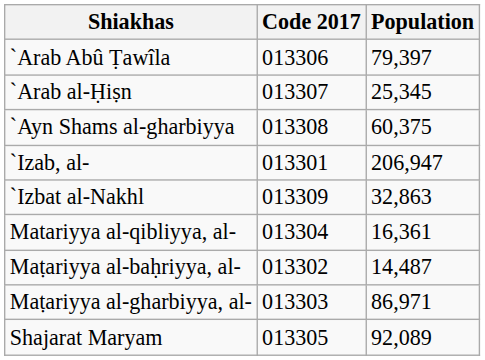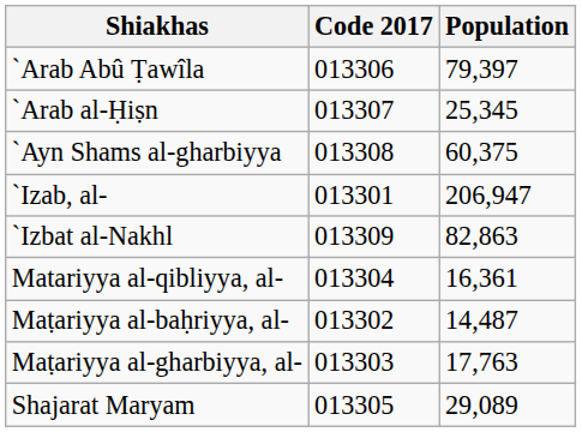`Izbat al-Nakhl | Population: 32,863 -> 82,863
Maṭariyya al-gharbiyya, al- | Population: 86,971 -> 17,763
Shajarat Maryam | Population: 92,089 -> 29,089
